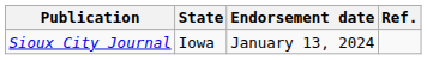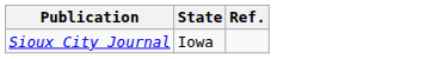- column: Endorsement date | January 13, 2024
